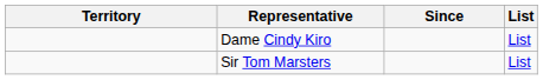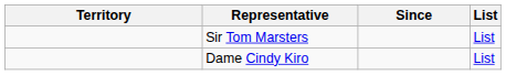rows swapped: Sir Tom Marsters <-> Dame Cindy Kiro
